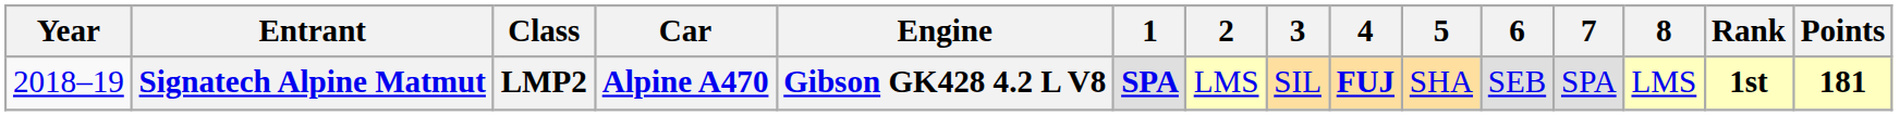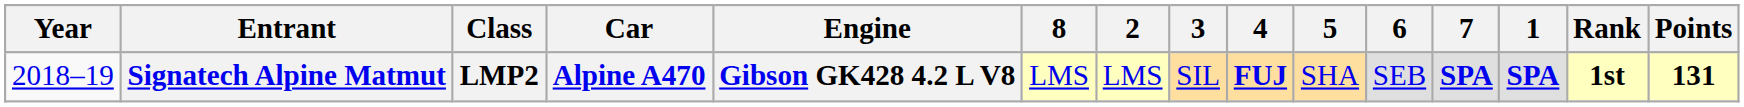columns swapped: 1 <-> 8
Signatech Alpine Matmut | 7: normal -> bold
Signatech Alpine Matmut | Points: 181 -> 131
